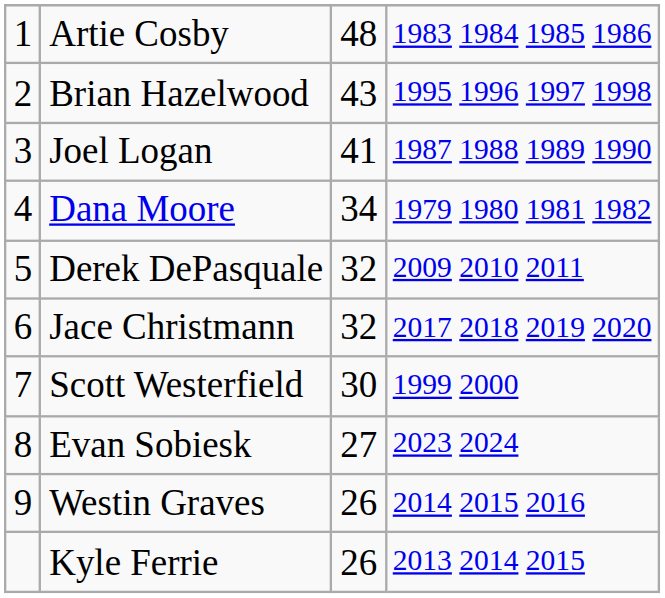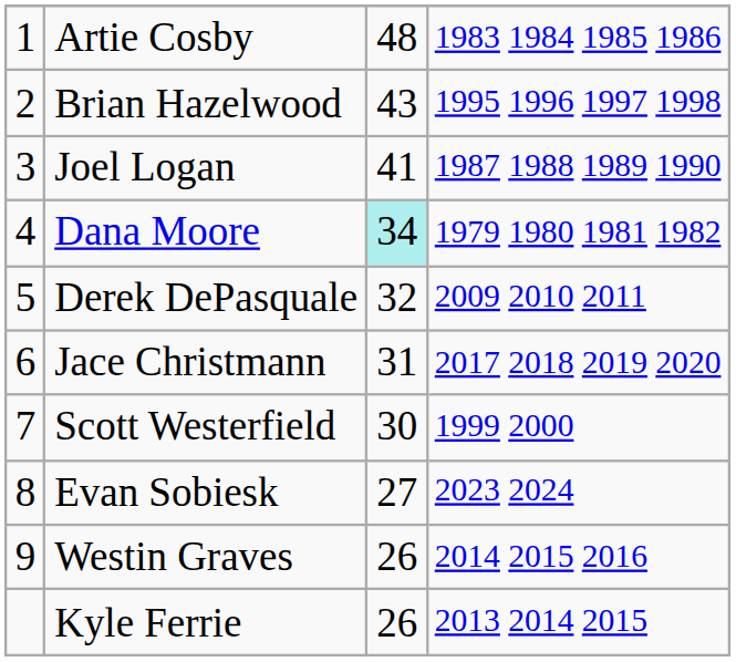Dana Moore | column 3: no background -> paleturquoise background
Jace Christmann | column 3: 32 -> 31
